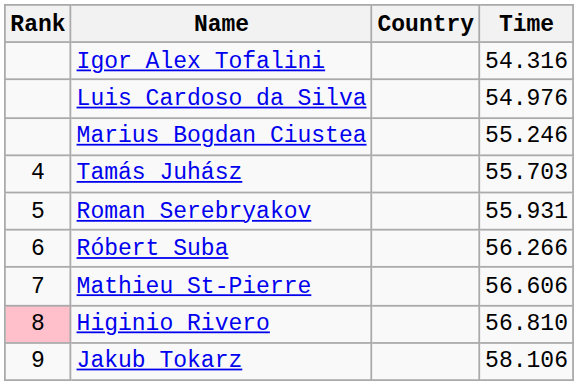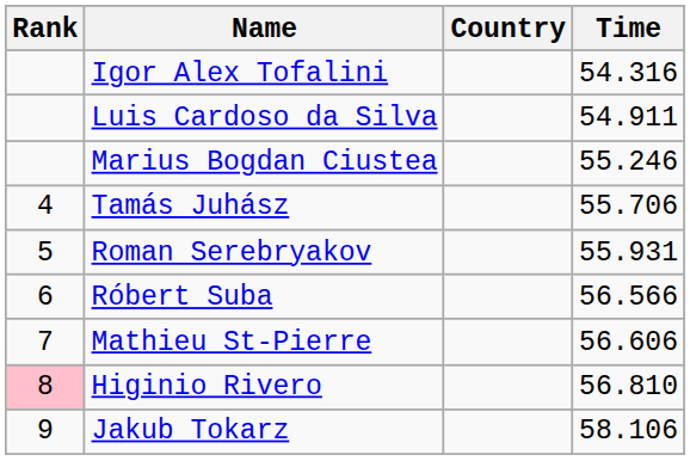Luis Cardoso da Silva | Time: 54.976 -> 54.911
Tamás Juhász | Time: 55.703 -> 55.706
Róbert Suba | Time: 56.266 -> 56.566
